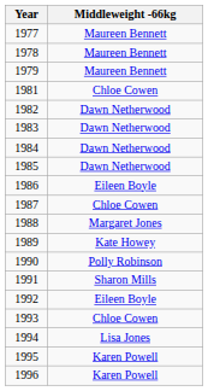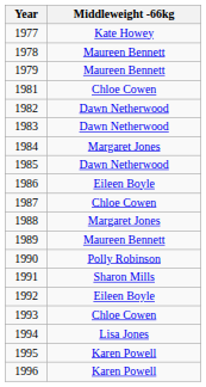1977 | Middleweight -66kg: Maureen Bennett -> Kate Howey
1984 | Middleweight -66kg: Dawn Netherwood -> Margaret Jones
1989 | Middleweight -66kg: Kate Howey -> Maureen Bennett
